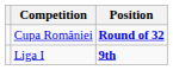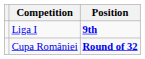rows swapped: Liga I <-> Cupa României
